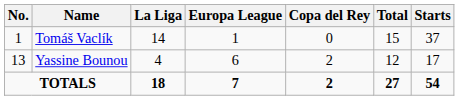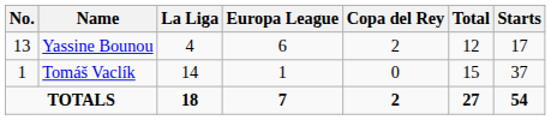rows swapped: Tomáš Vaclík <-> Yassine Bounou
